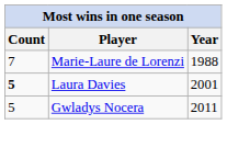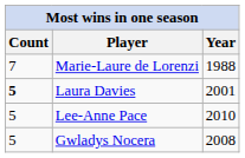+ row: 5 | Lee-Anne Pace | 2010
Gwladys Nocera | Year: 2011 -> 2008
